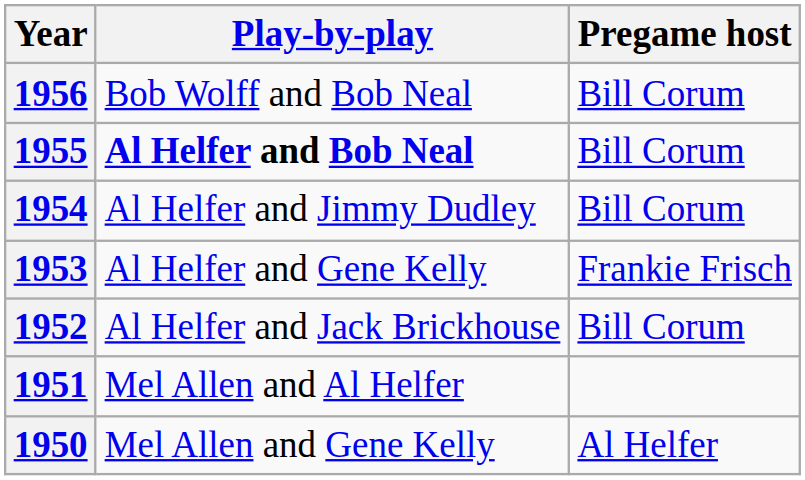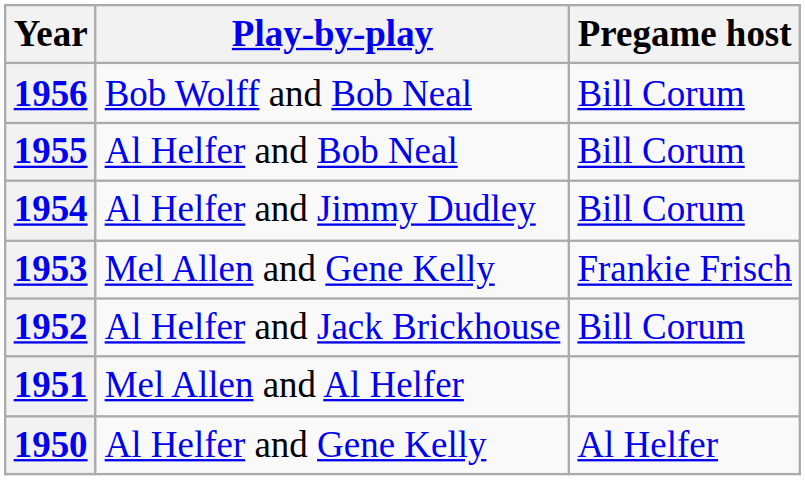1955 | Play-by-play: bold -> normal
1953 | Play-by-play: Al Helfer and Gene Kelly -> Mel Allen and Gene Kelly
1950 | Play-by-play: Mel Allen and Gene Kelly -> Al Helfer and Gene Kelly
